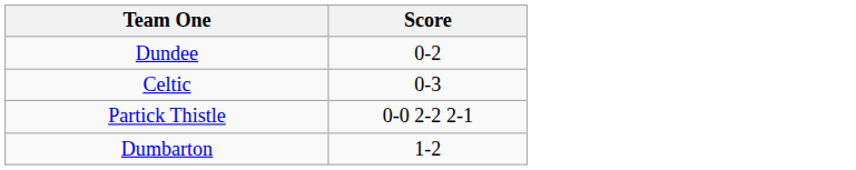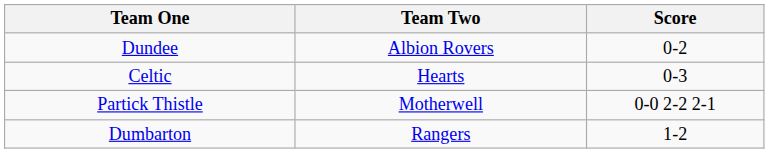+ column: Team Two | Albion Rovers | Hearts | Motherwell | Rangers
